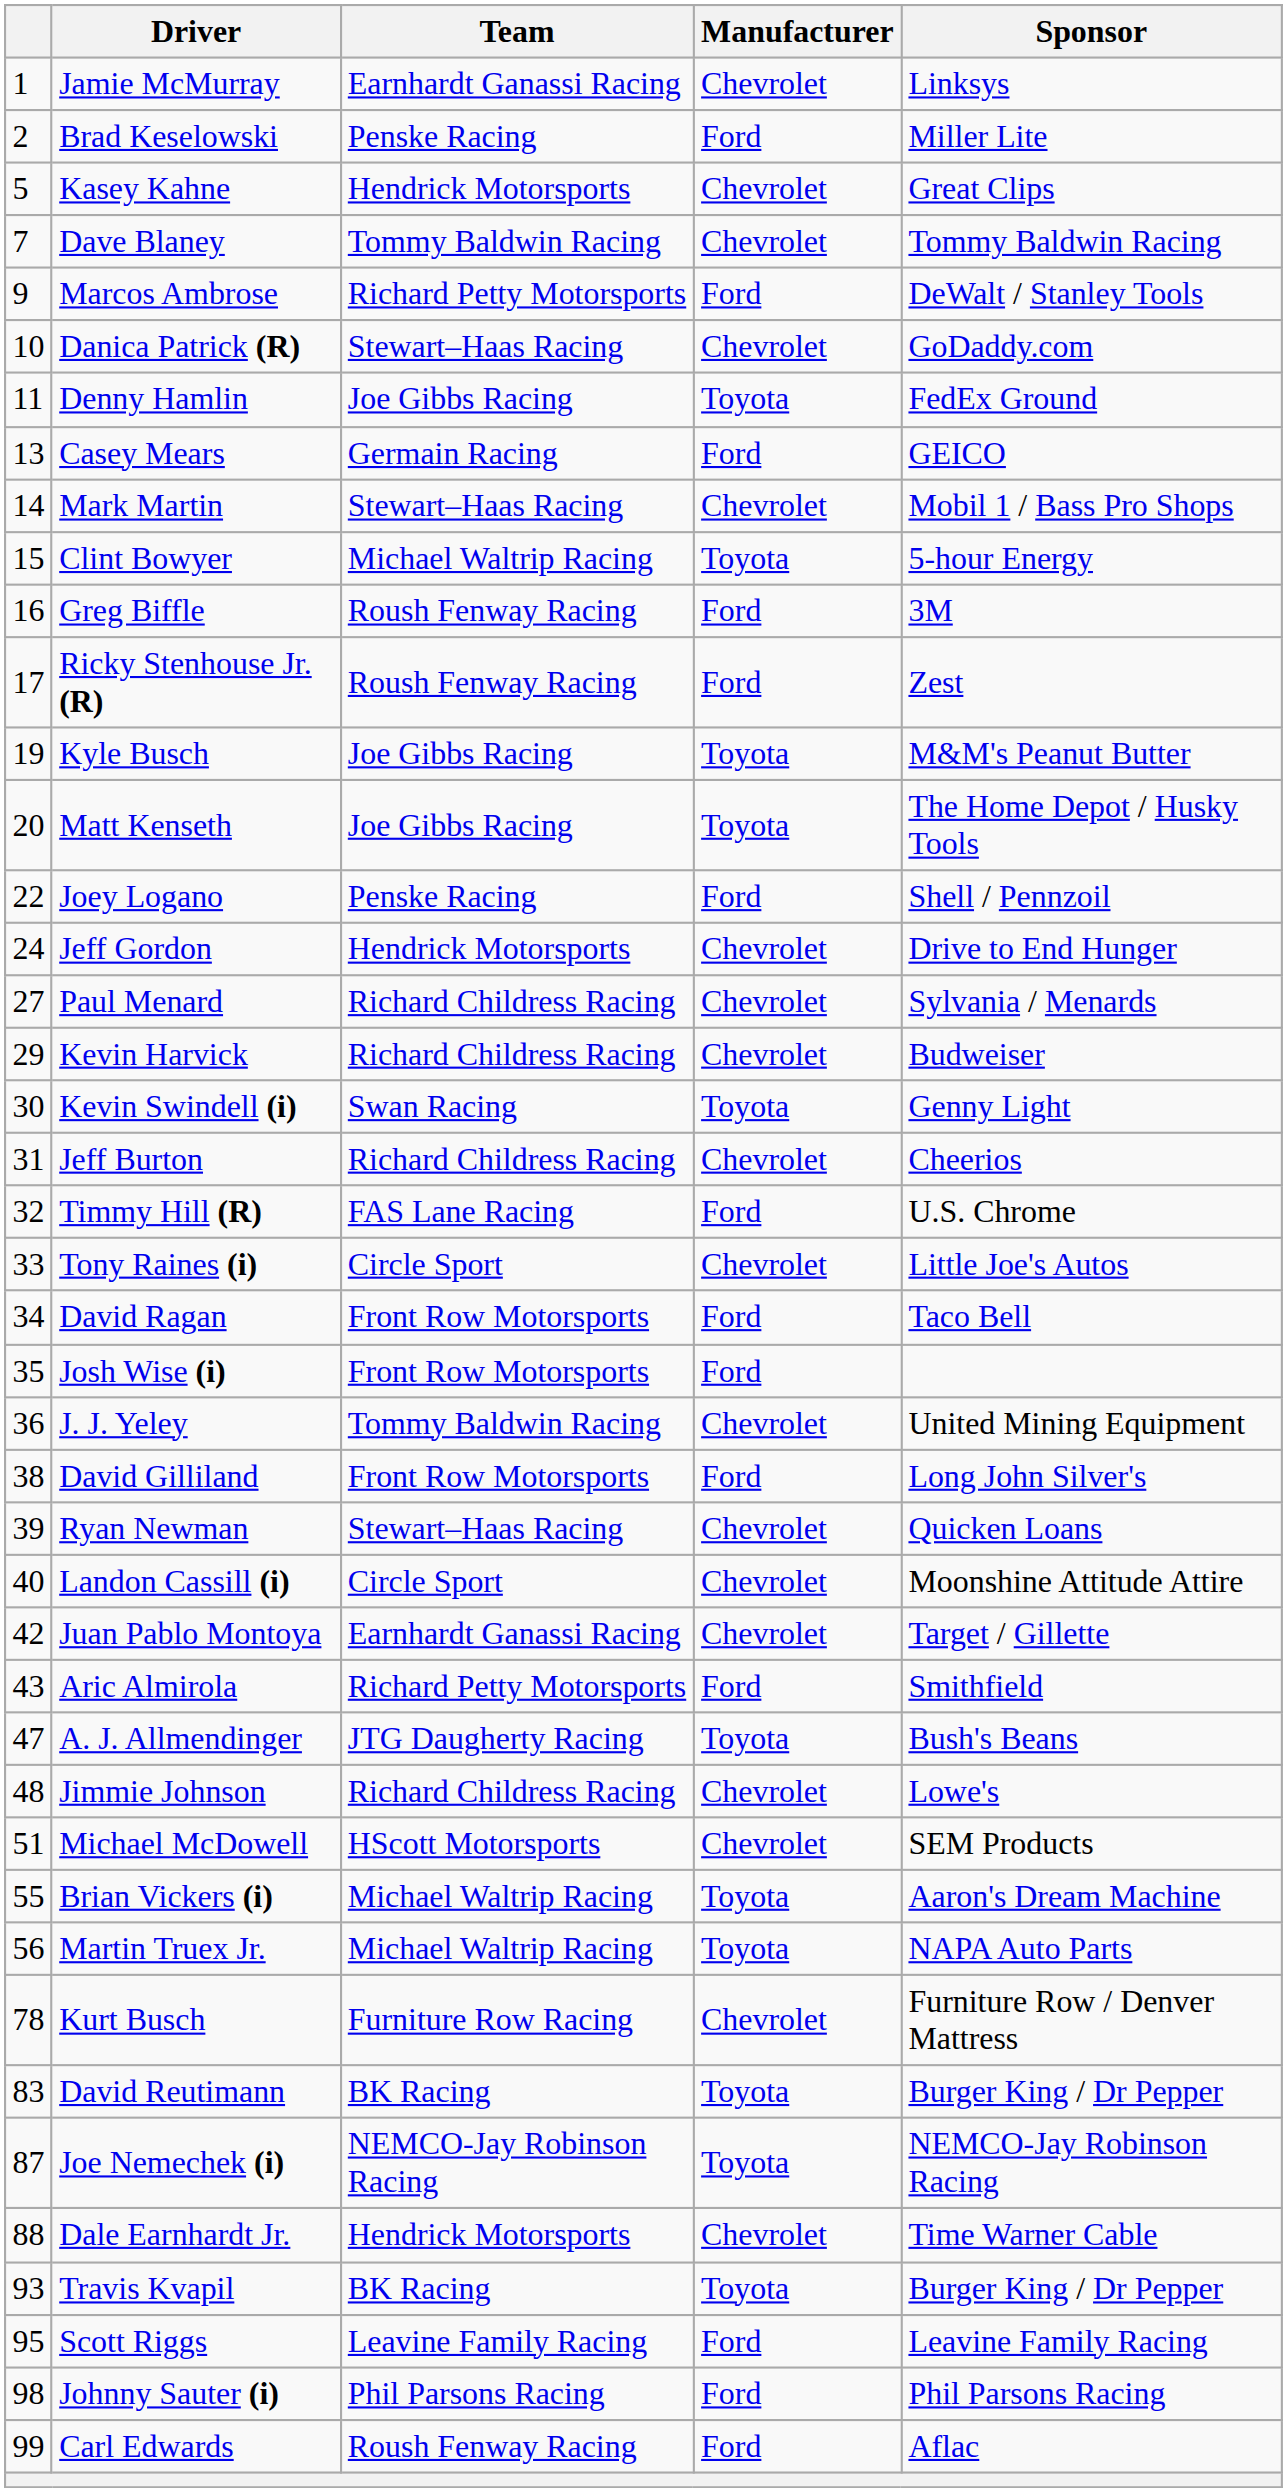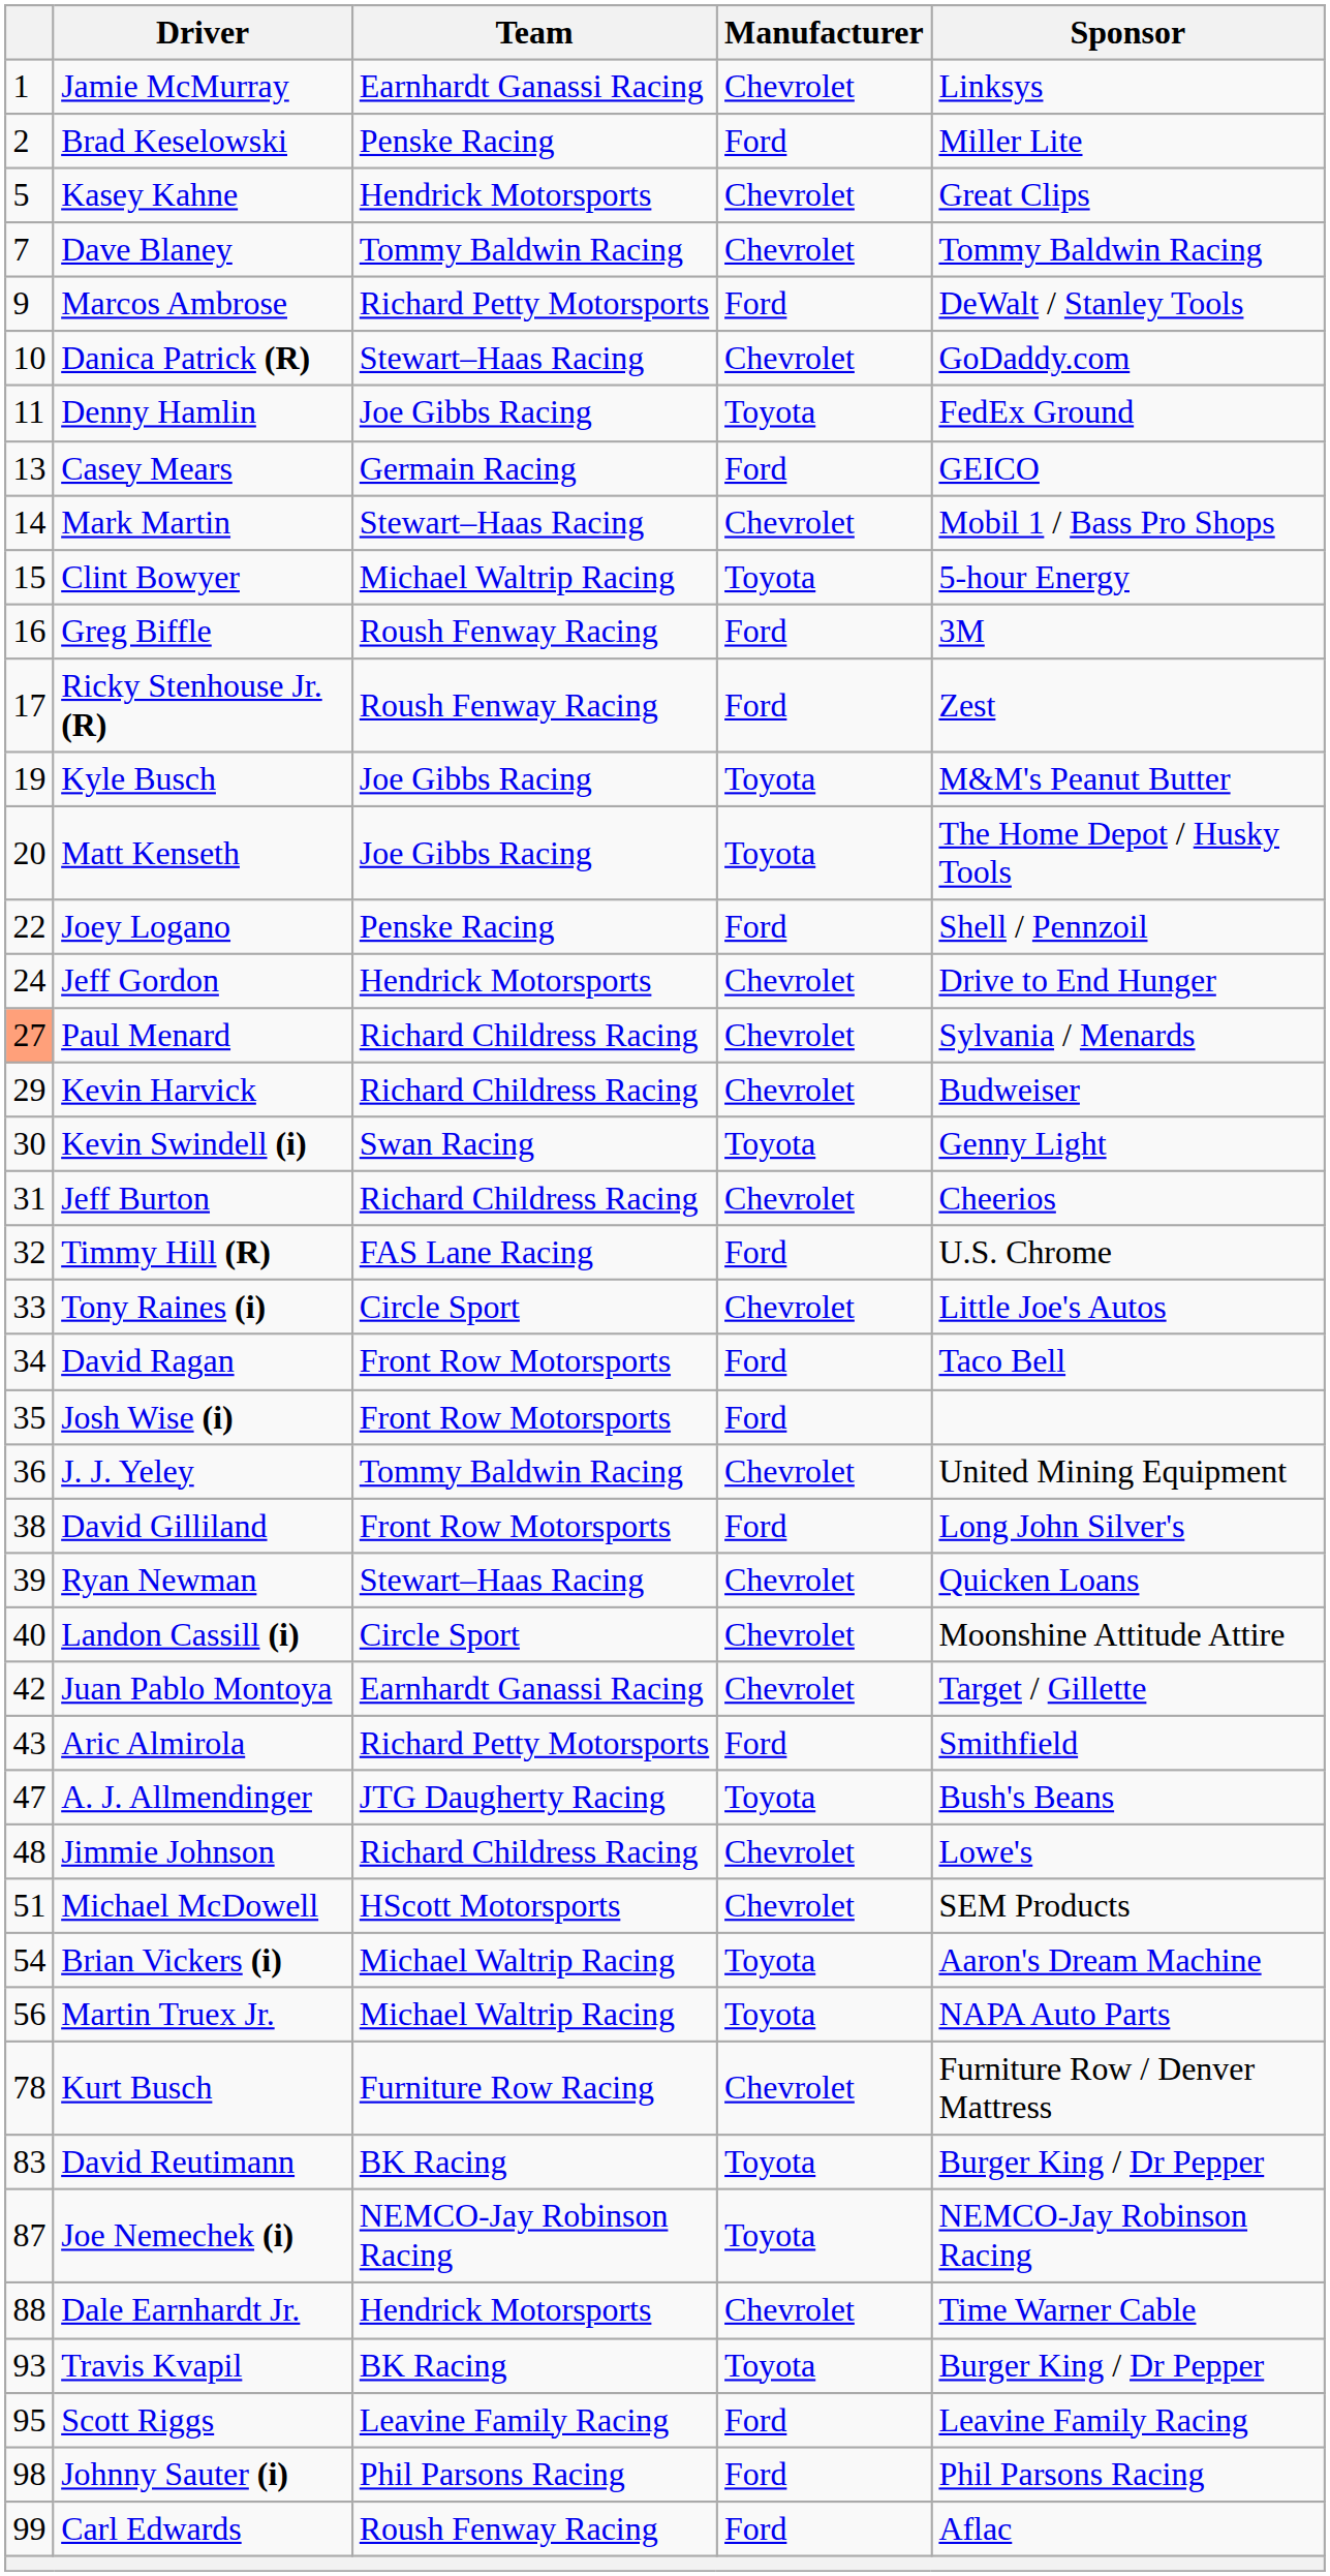Paul Menard | column 1: no background -> lightsalmon background
Brian Vickers (i) | column 1: 55 -> 54
